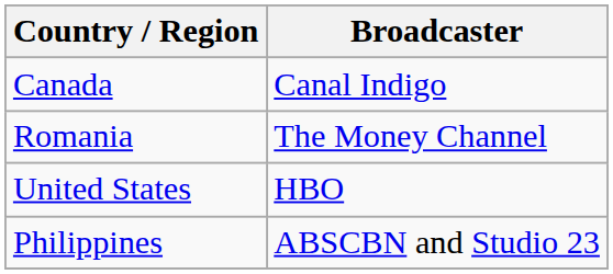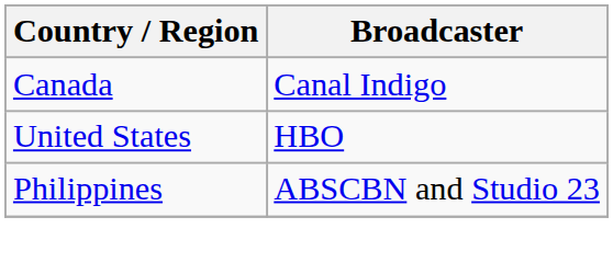- row: Romania | The Money Channel
